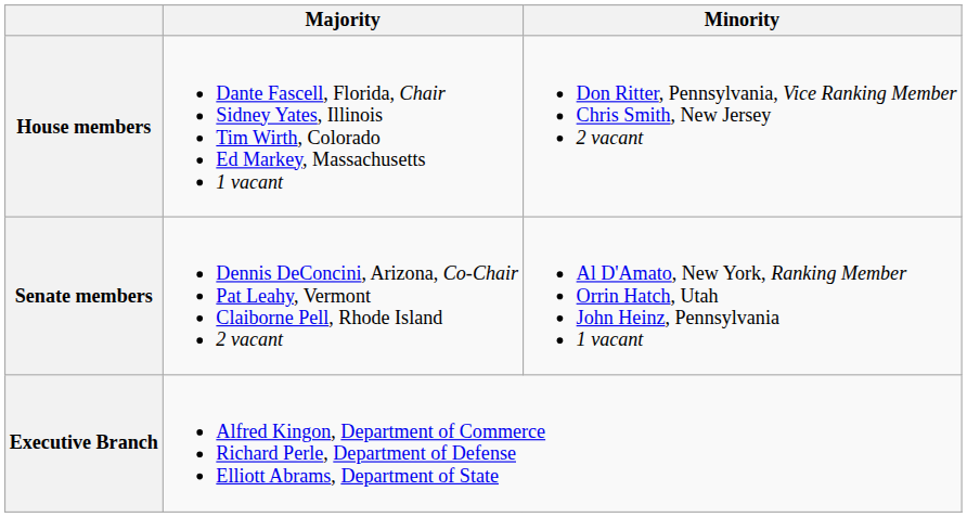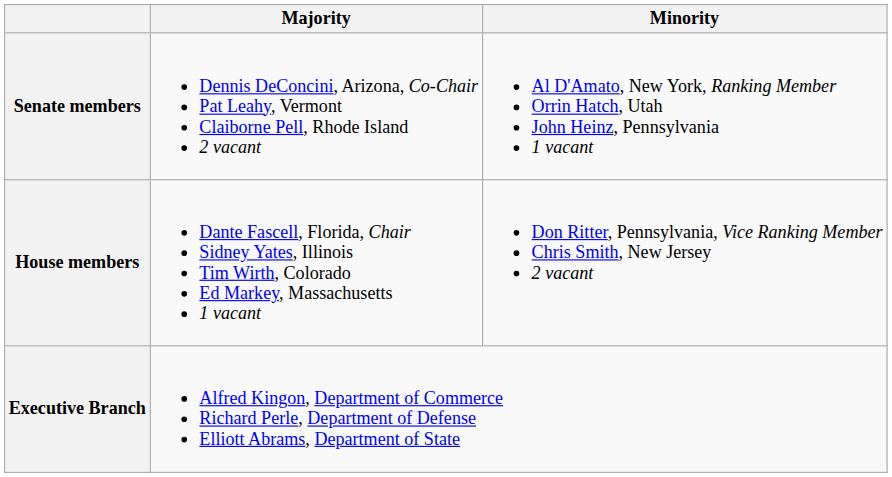rows swapped: Senate members <-> House members
